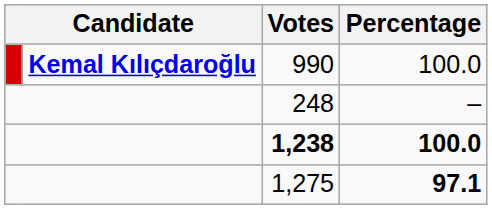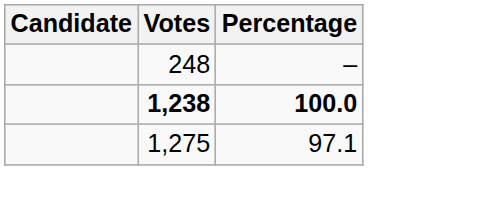- row: Kemal Kılıçdaroğlu | 990 | 100.0
1,275 | Percentage: bold -> normal
